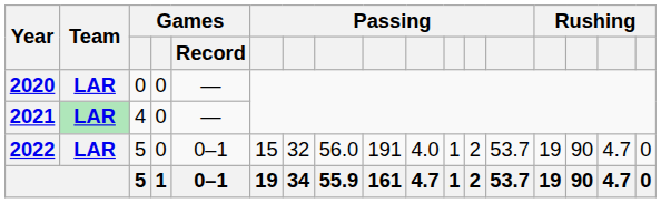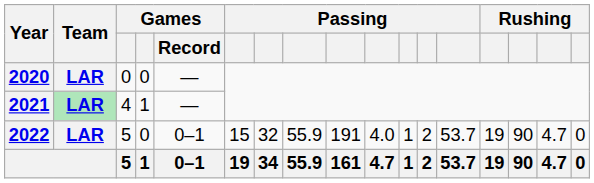2021 | column 4: 0 -> 1
2022 | column 8: 56.0 -> 55.9
